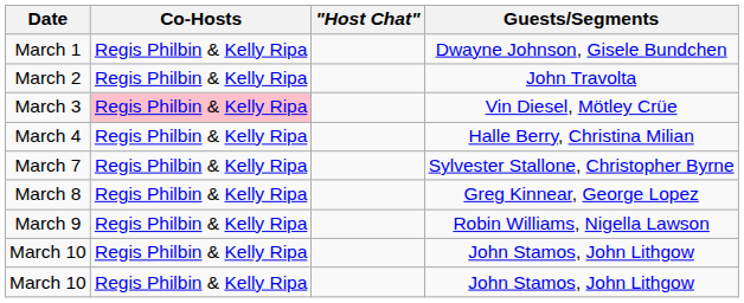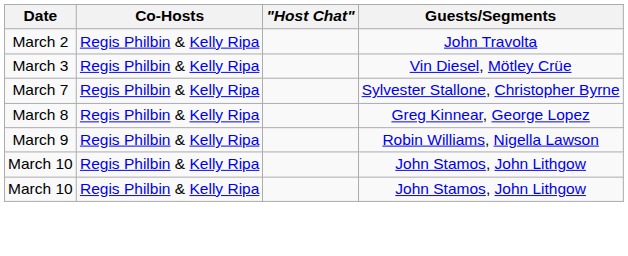- row: March 1 | Regis Philbin & Kelly Ripa | Dwayne Johnson, Gisele Bundchen
March 3 | Co-Hosts: pink background -> no background
- row: March 4 | Regis Philbin & Kelly Ripa | Halle Berry, Christina Milian
